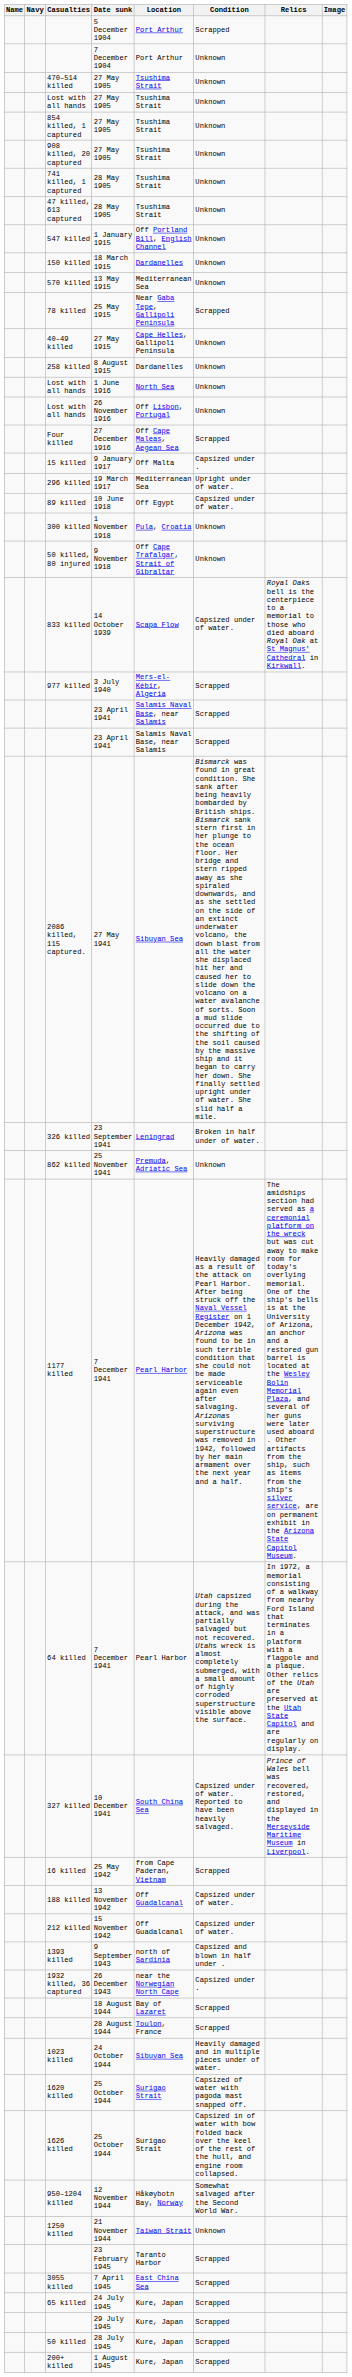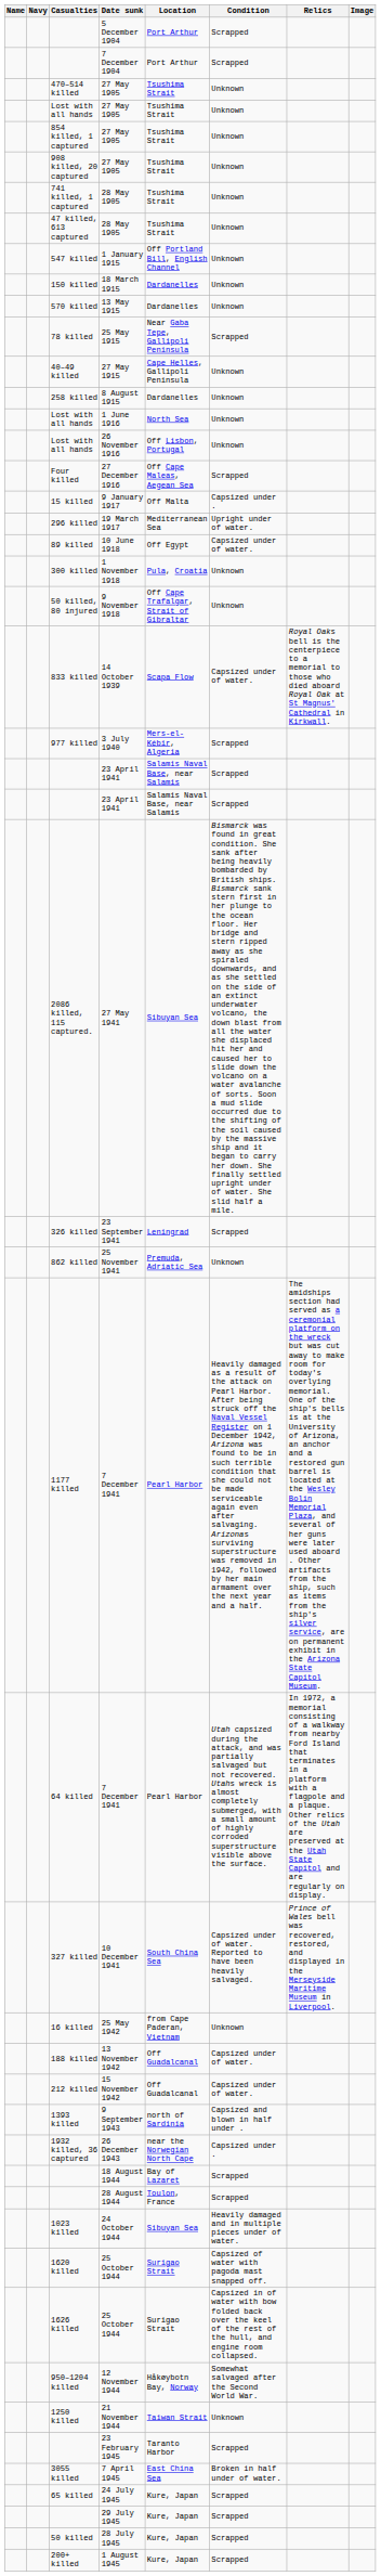7 December 1904 | Condition: Unknown -> Scrapped
13 May 1915 | Location: Mediterranean Sea -> Dardanelles
23 September 1941 | Condition: Broken in half under of water. -> Scrapped
25 May 1942 | Condition: Scrapped -> Unknown
7 April 1945 | Condition: Scrapped -> Broken in half under of water.
